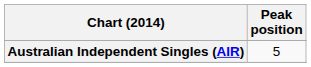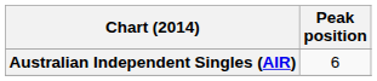Australian Independent Singles (AIR) | Peak position: 5 -> 6
